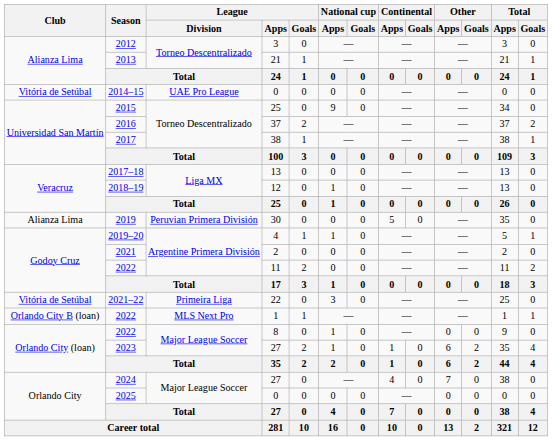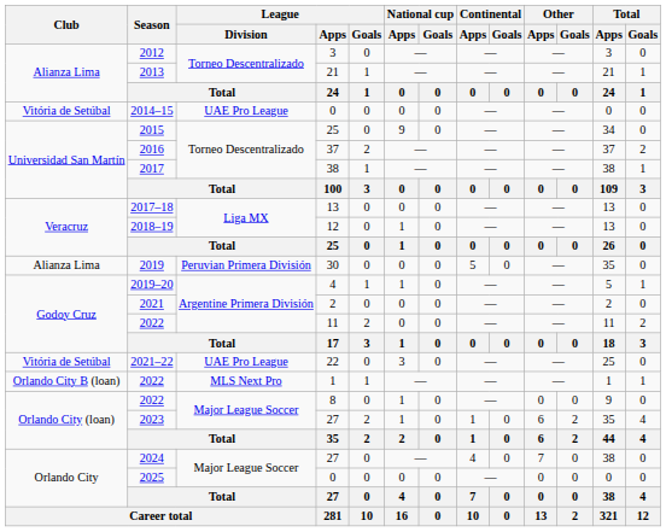2021–22 | League / Division: Primeira Liga -> UAE Pro League
